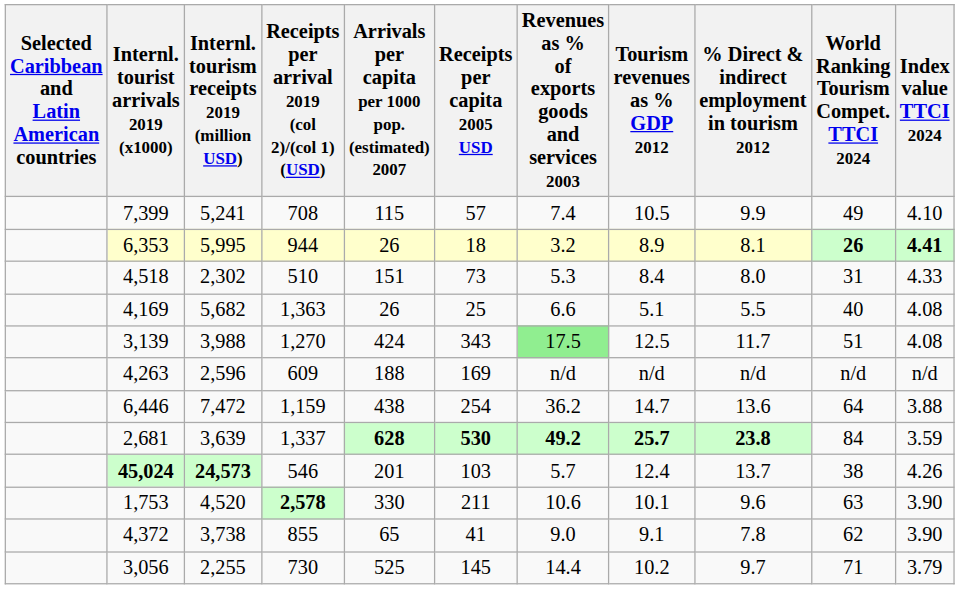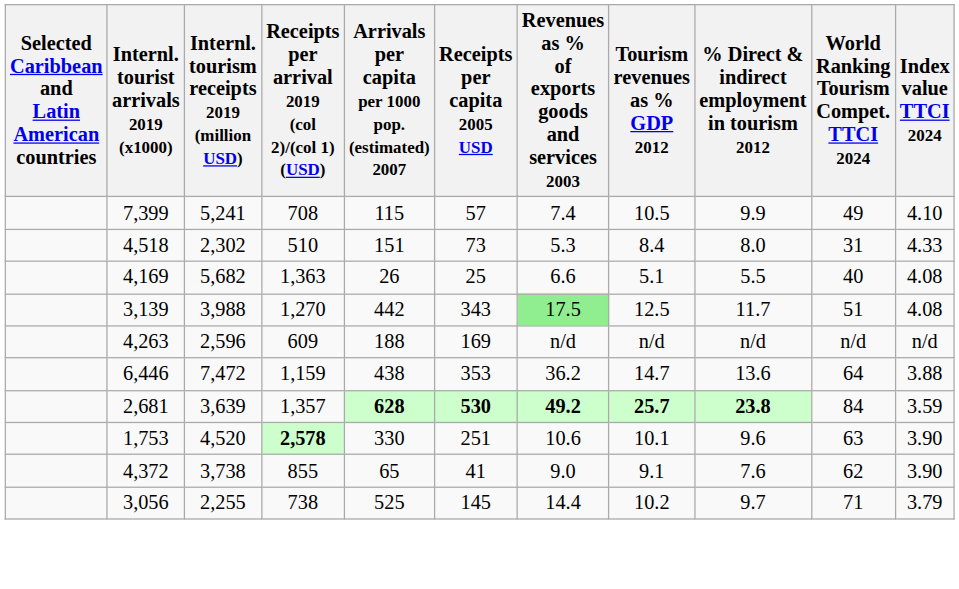- row: 6,353 | 5,995 | 944 | 26 | 18 | 3.2 | 8.9 | 8.1 | 26 | 4.41
3,139 | Arrivals per capita per 1000 pop. (estimated) 2007: 424 -> 442
6,446 | Receipts per capita 2005 USD: 254 -> 353
2,681 | Receipts per arrival 2019 (col 2)/(col 1) (USD): 1,337 -> 1,357
- row: 45,024 | 24,573 | 546 | 201 | 103 | 5.7 | 12.4 | 13.7 | 38 | 4.26
1,753 | Receipts per capita 2005 USD: 211 -> 251
4,372 | % Direct & indirect employment in tourism 2012: 7.8 -> 7.6
3,056 | Receipts per arrival 2019 (col 2)/(col 1) (USD): 730 -> 738
